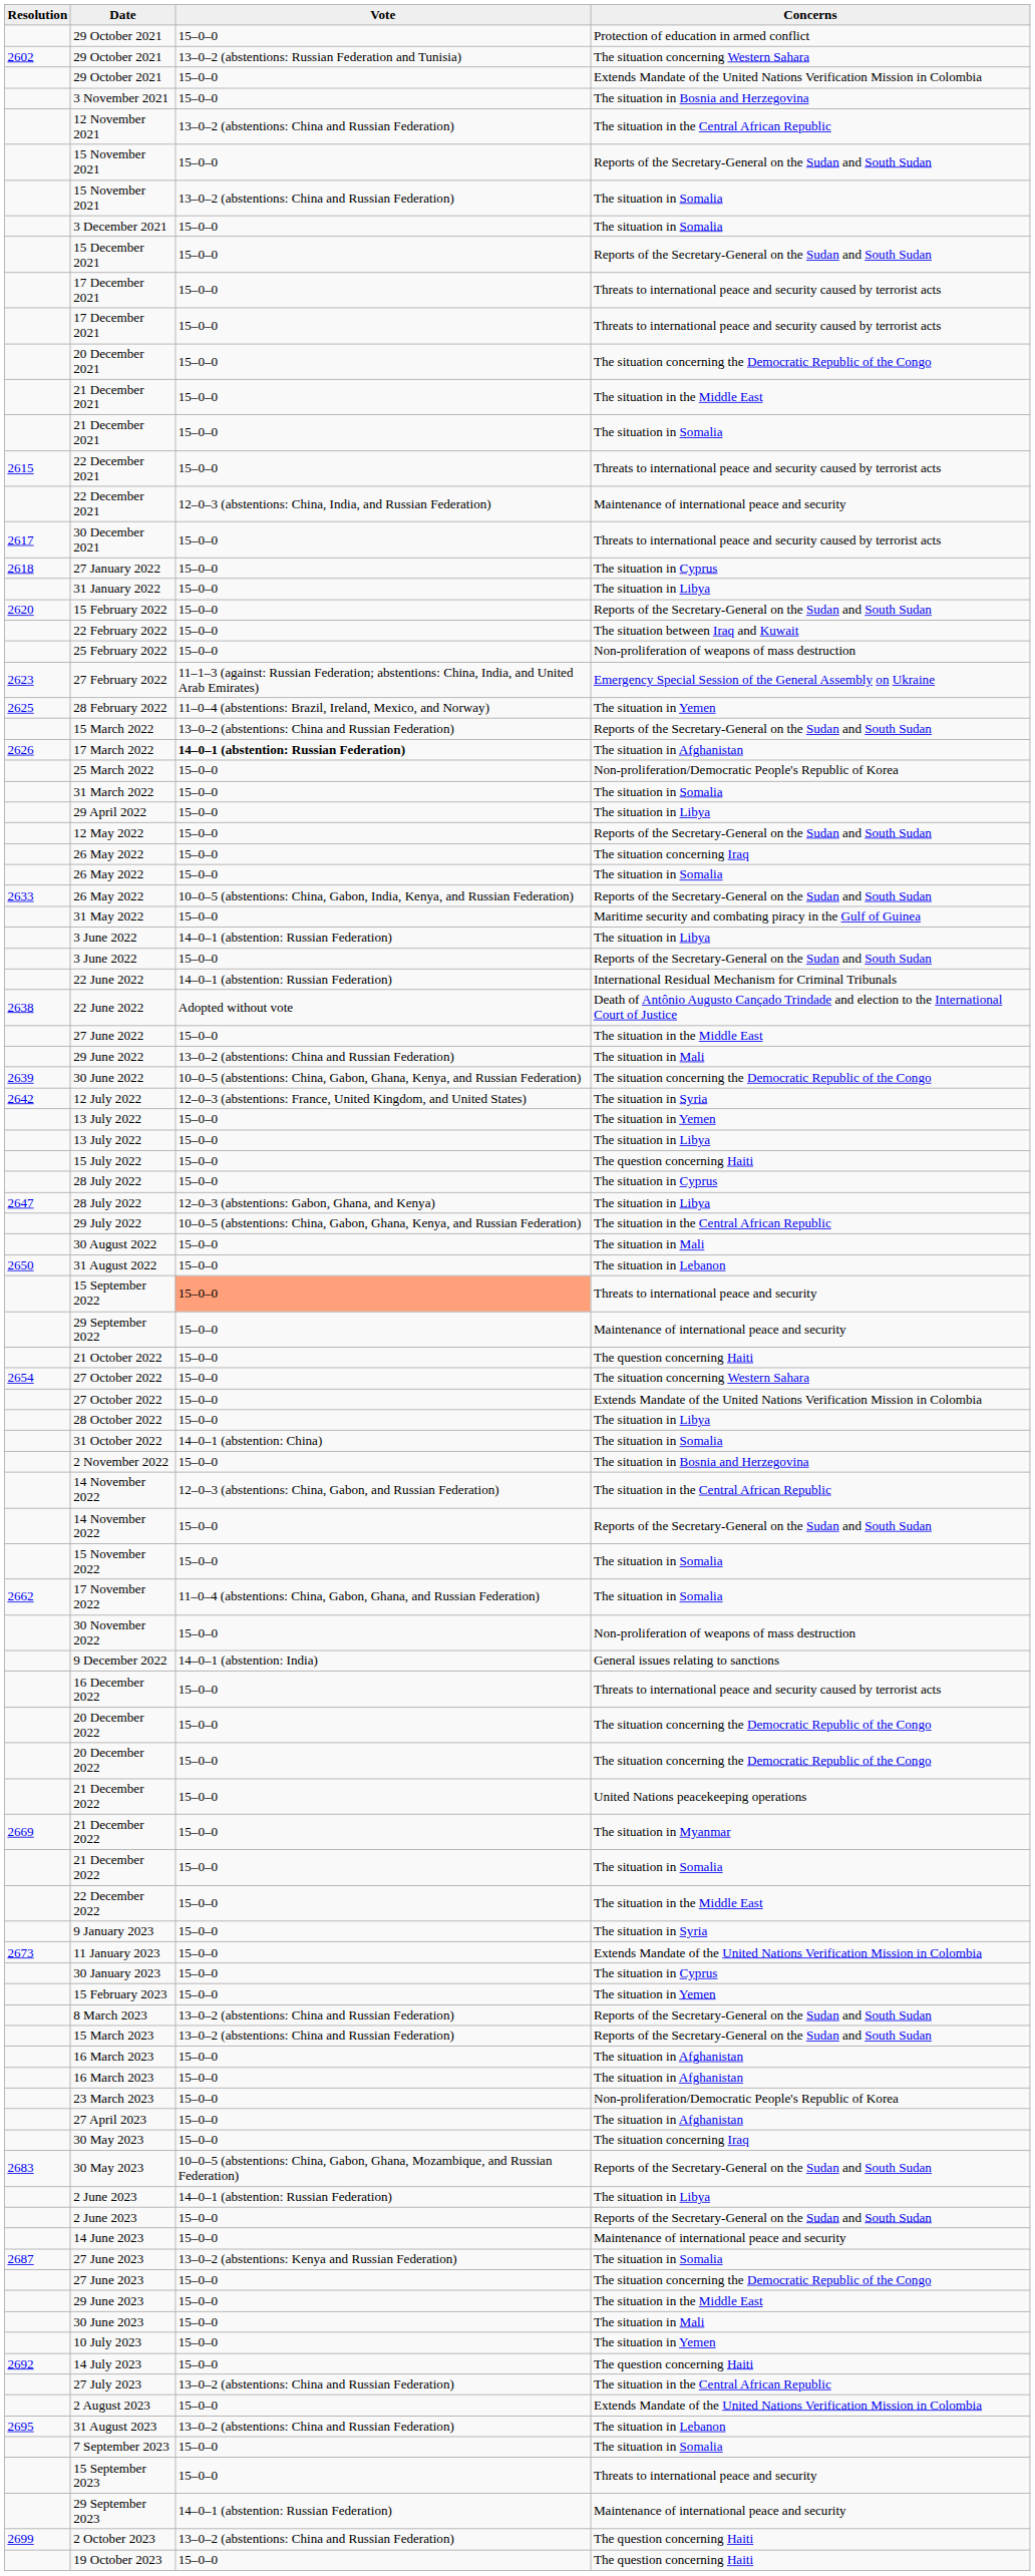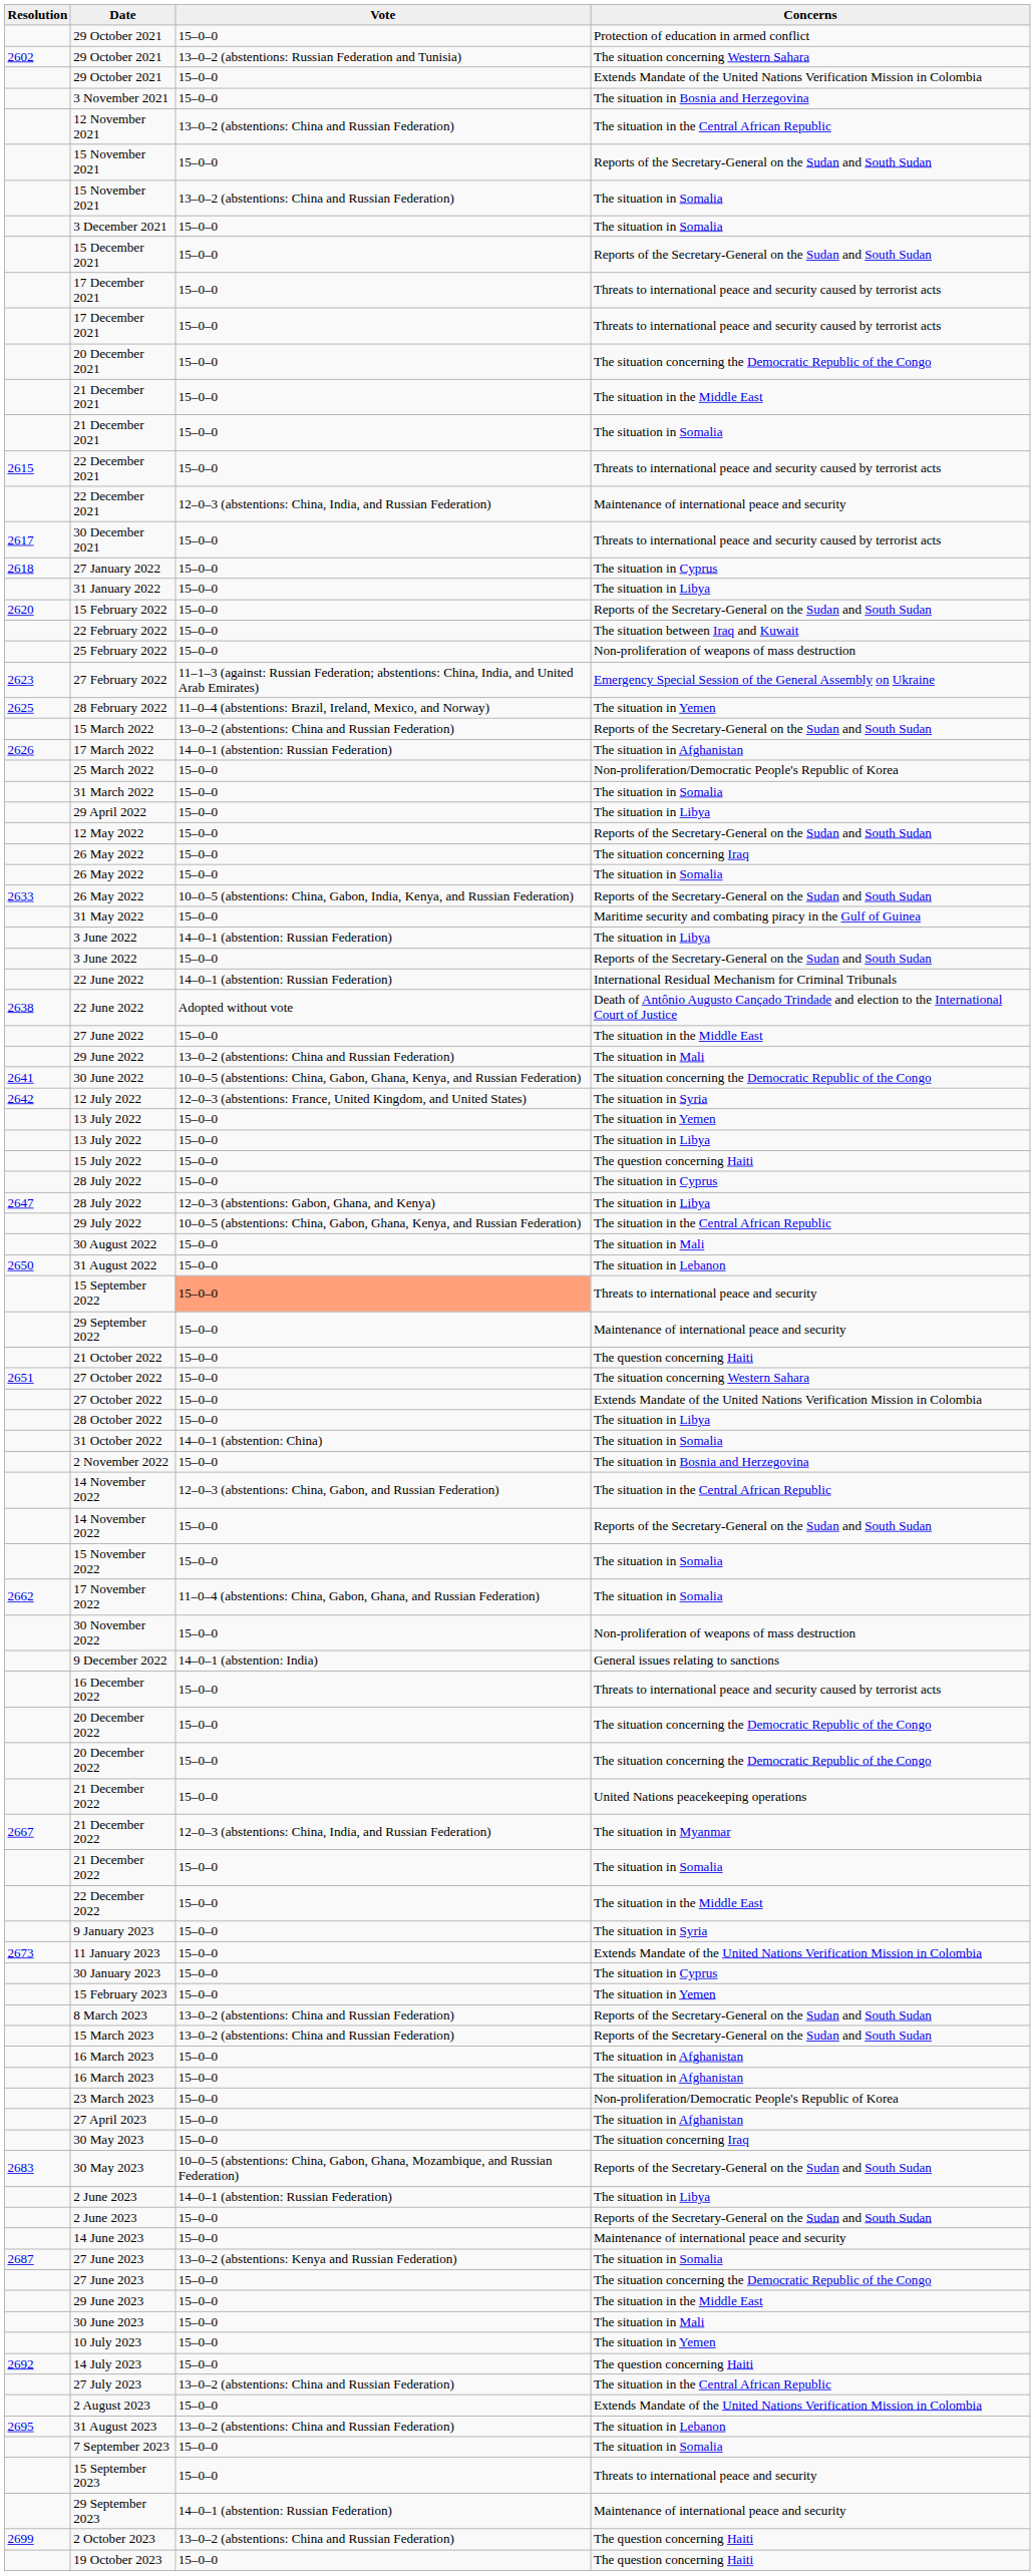17 March 2022 | Vote: bold -> normal
30 June 2022 | Resolution: 2639 -> 2641
27 October 2022 / The situation concerning Western Sahara | Resolution: 2654 -> 2651
21 December 2022 / The situation in Myanmar | Resolution: 2669 -> 2667
21 December 2022 / The situation in Myanmar | Vote: 15–0–0 -> 12–0–3 (abstentions: China, India, and Russian Federation)
